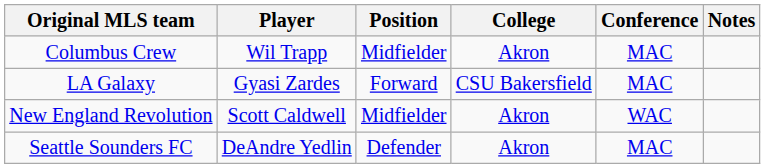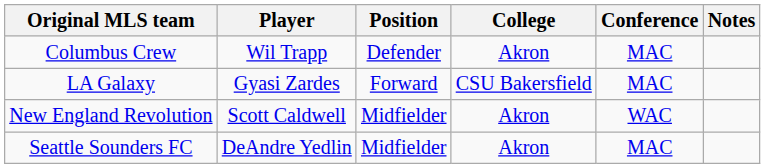Columbus Crew | Position: Midfielder -> Defender
Seattle Sounders FC | Position: Defender -> Midfielder
